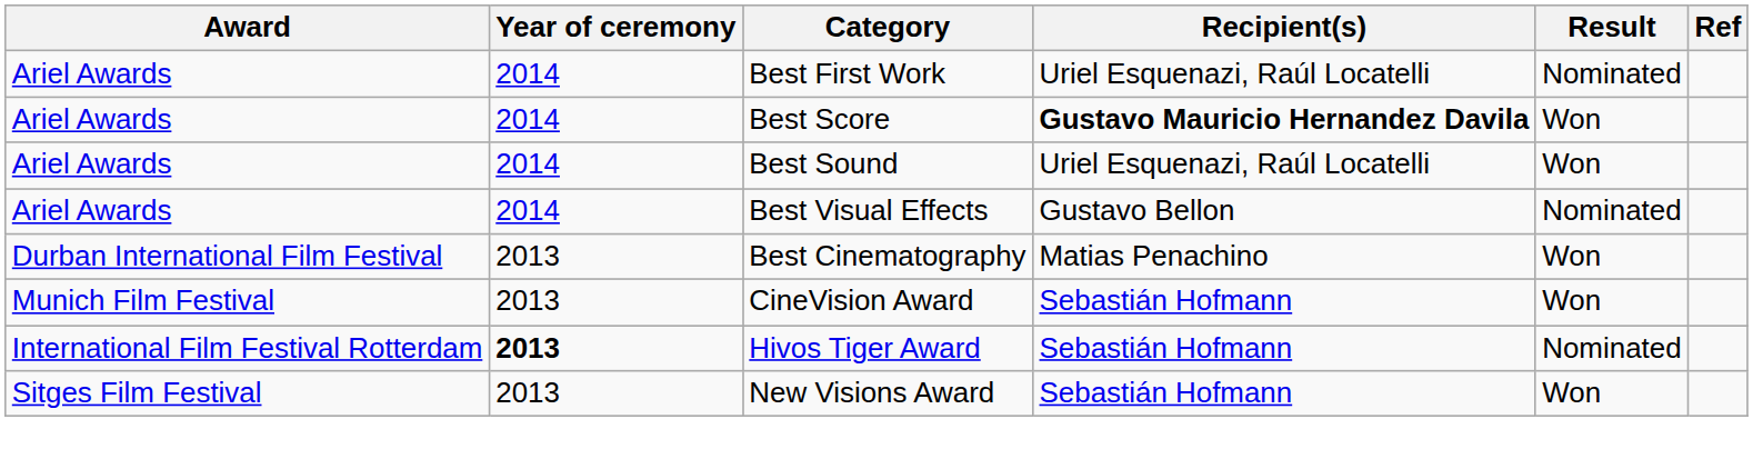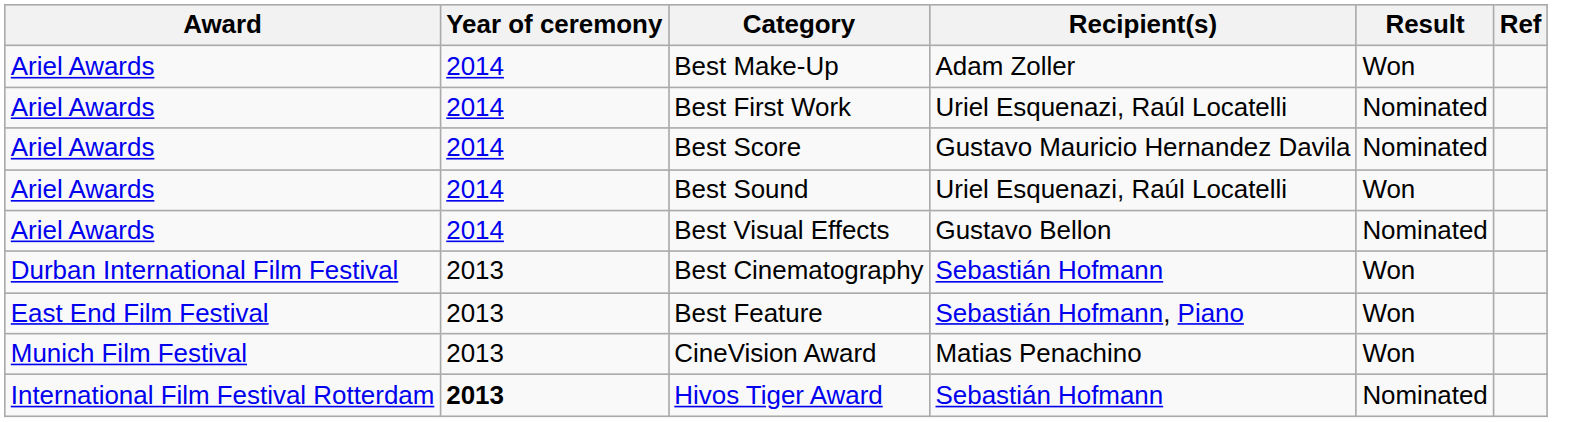+ row: Ariel Awards | 2014 | Best Make-Up | Adam Zoller | Won
Best Score | Recipient(s): bold -> normal
Best Score | Result: Won -> Nominated
Best Cinematography | Recipient(s): Matias Penachino -> Sebastián Hofmann
+ row: East End Film Festival | 2013 | Best Feature | Sebastián Hofmann, Piano | Won
CineVision Award | Recipient(s): Sebastián Hofmann -> Matias Penachino
- row: Sitges Film Festival | 2013 | New Visions Award | Sebastián Hofmann | Won
